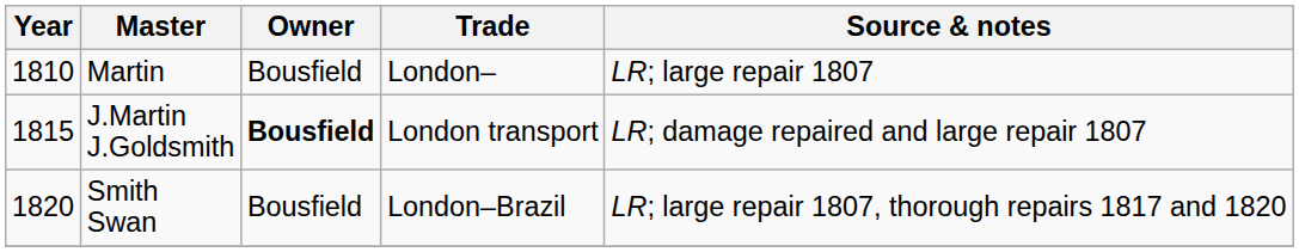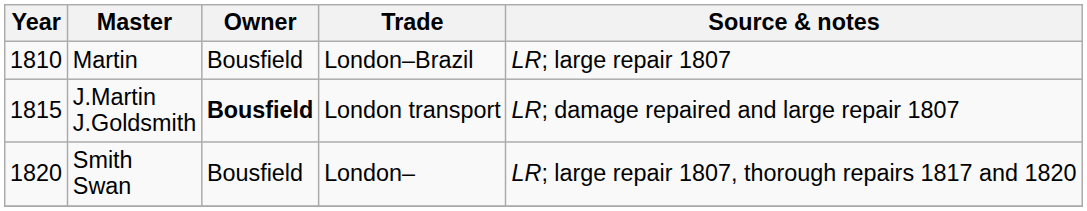Martin | Trade: London– -> London–Brazil
Smith Swan | Trade: London–Brazil -> London–
